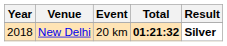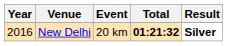New Delhi | Year: 2018 -> 2016
